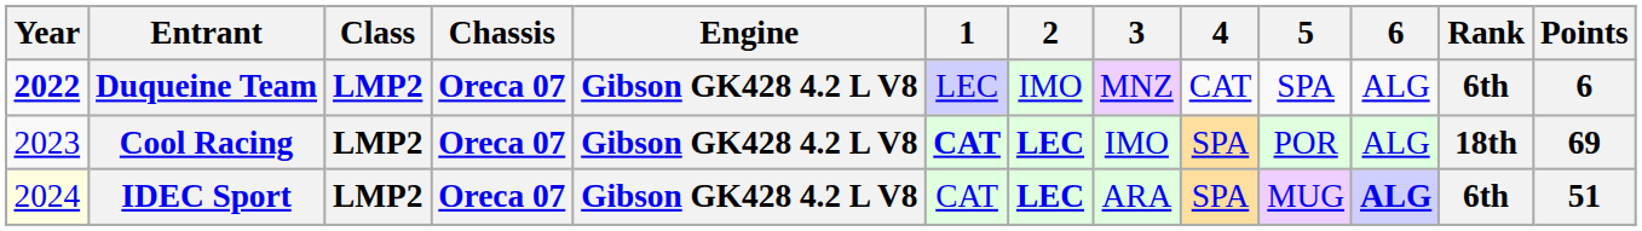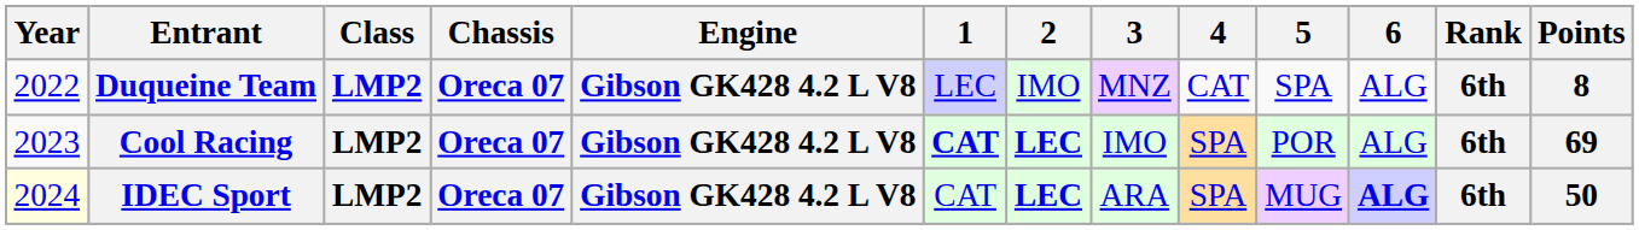Duqueine Team | Year: bold -> normal
Duqueine Team | Points: 6 -> 8
Cool Racing | Rank: 18th -> 6th
IDEC Sport | Points: 51 -> 50
